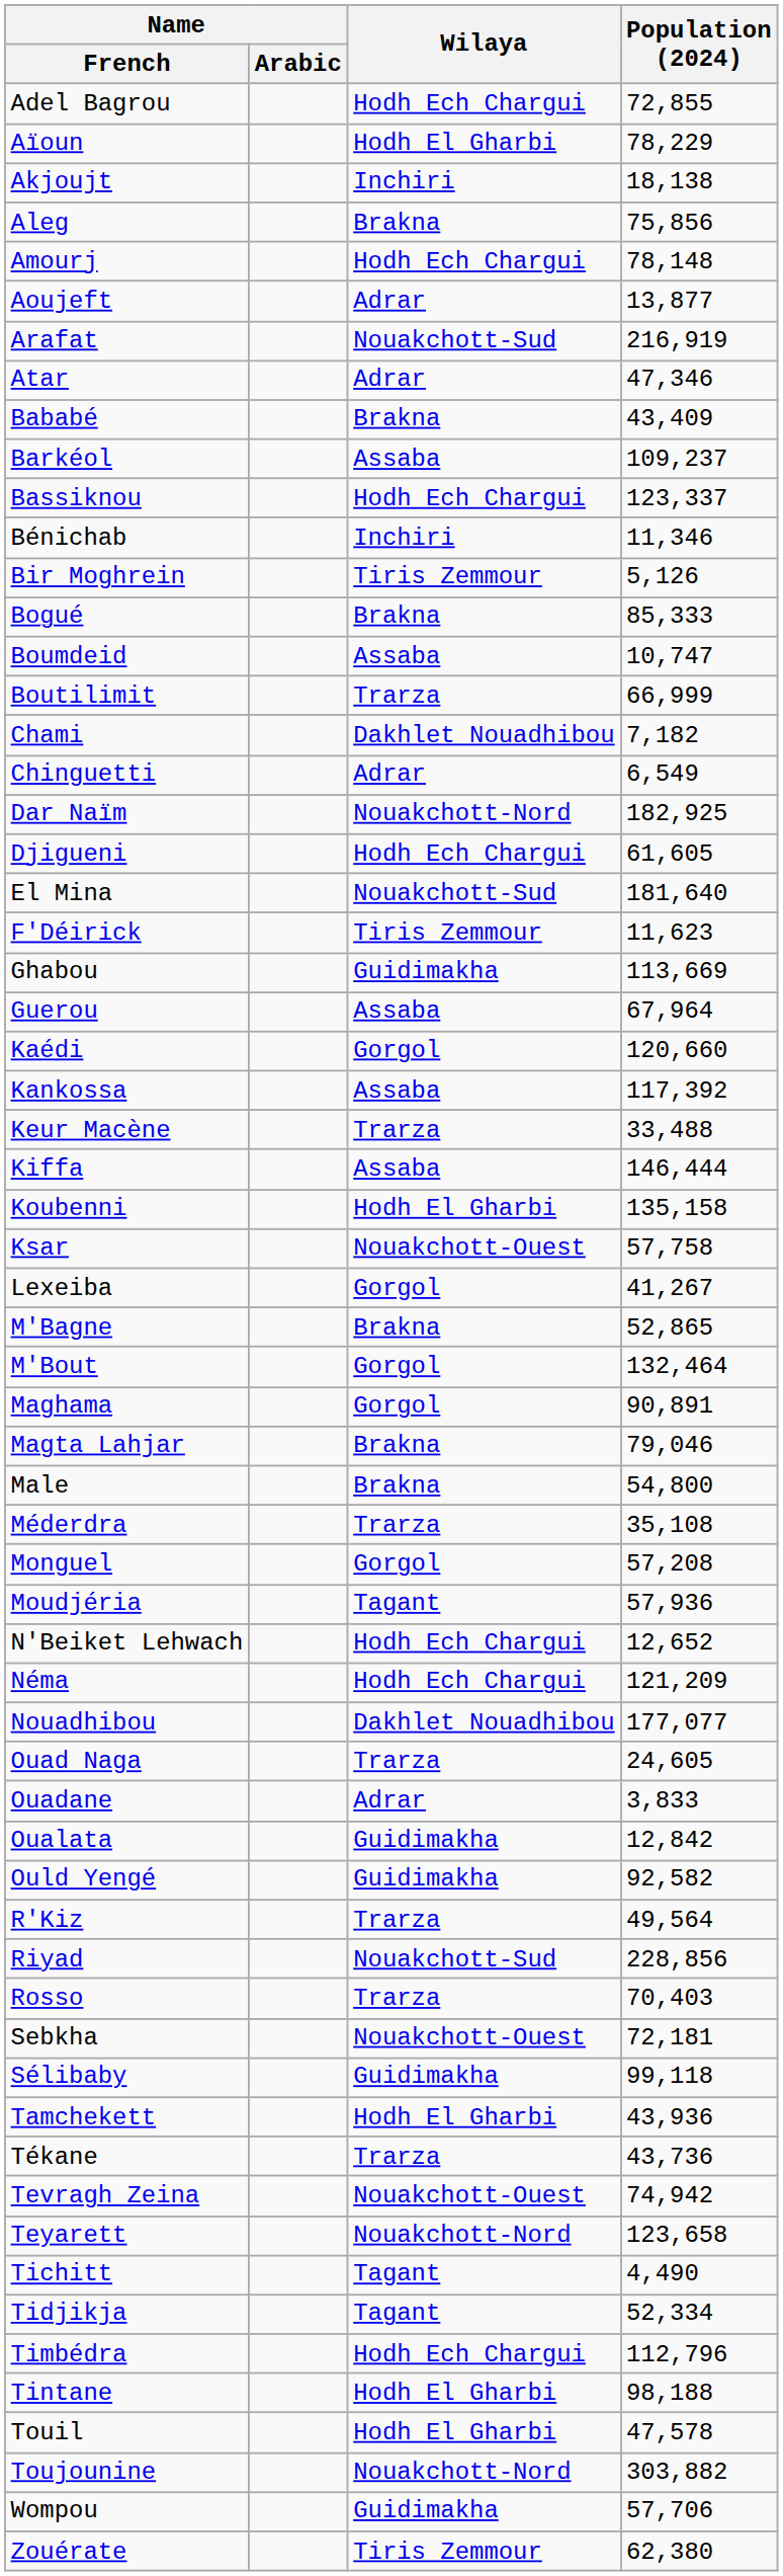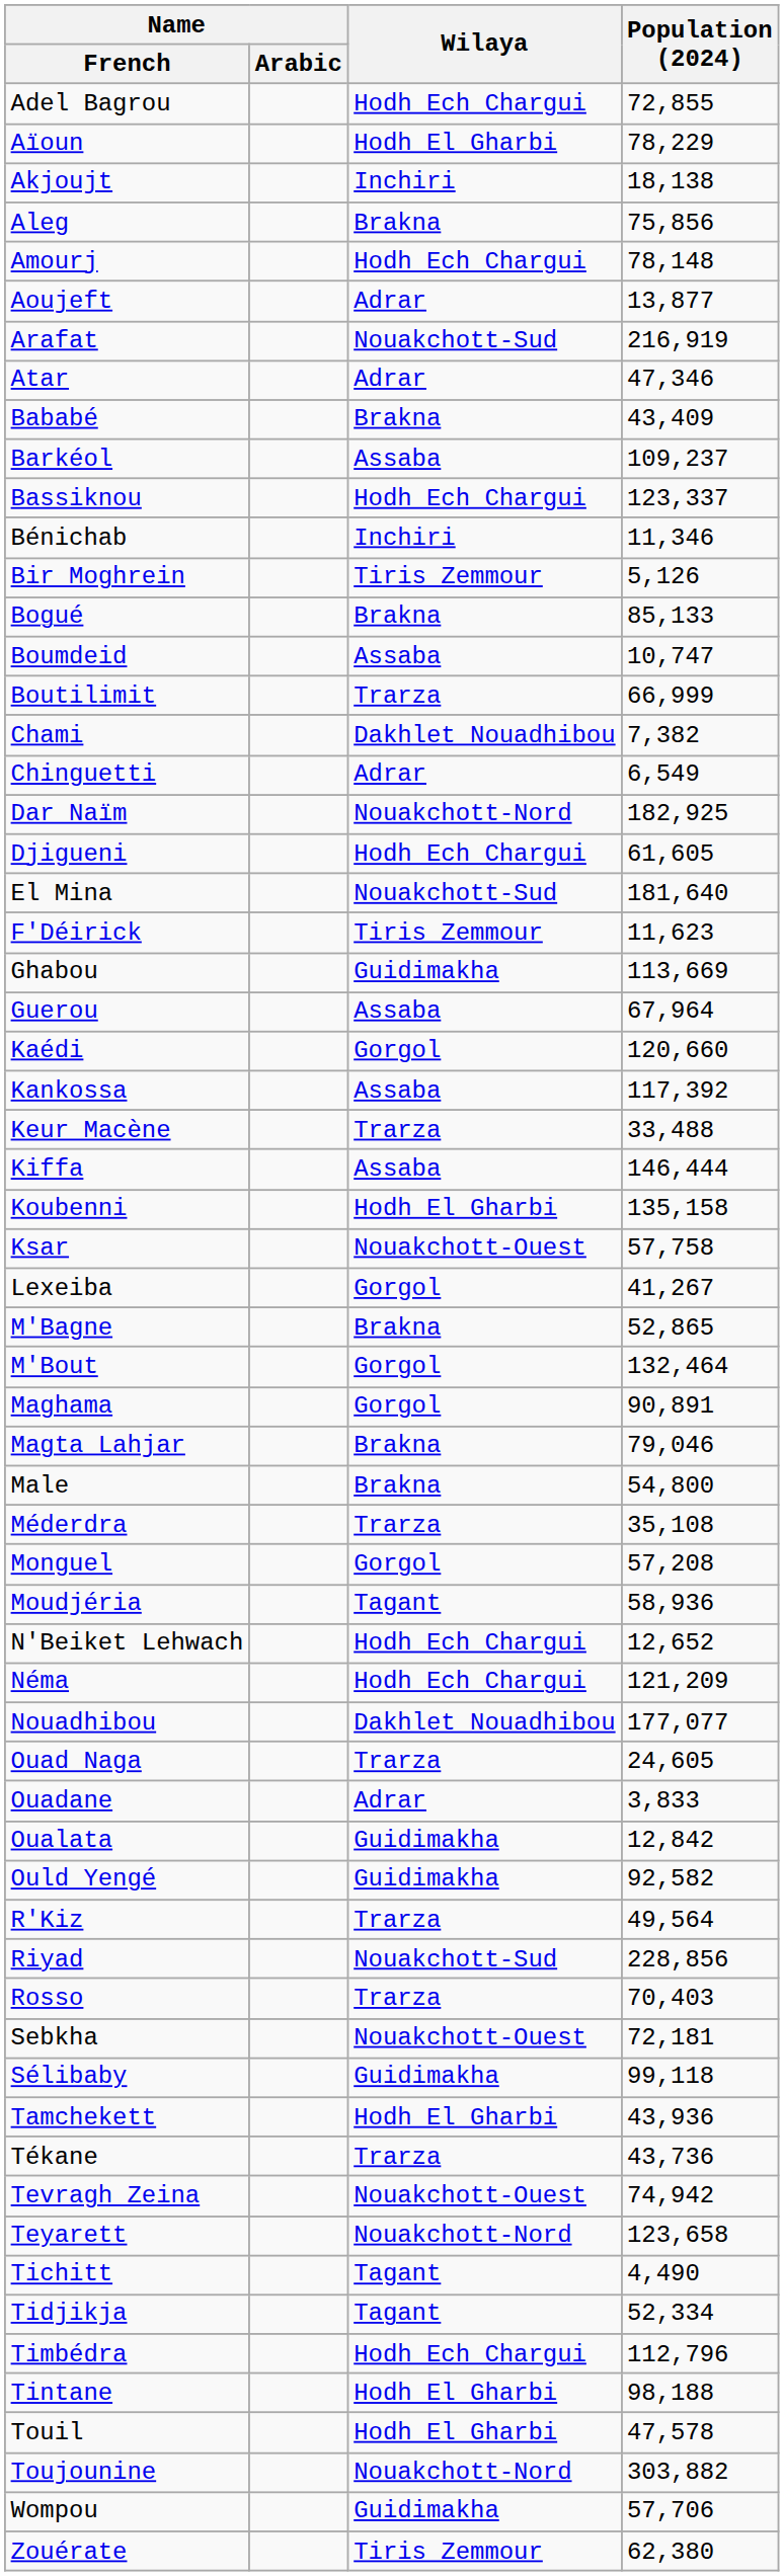Bogué | Population (2024): 85,333 -> 85,133
Chami | Population (2024): 7,182 -> 7,382
Moudjéria | Population (2024): 57,936 -> 58,936
